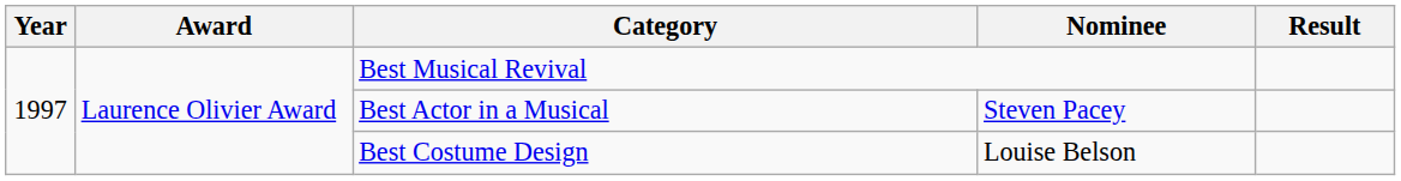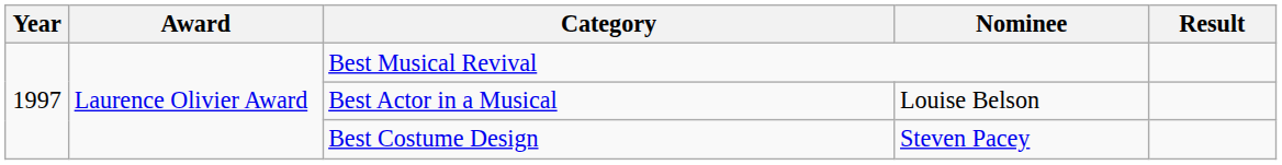Best Actor in a Musical | Nominee: Steven Pacey -> Louise Belson
Best Costume Design | Nominee: Louise Belson -> Steven Pacey
